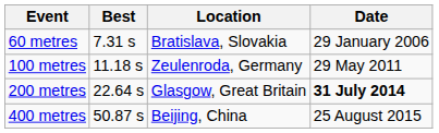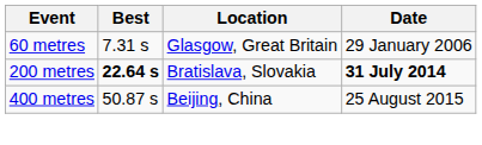60 metres | Location: Bratislava, Slovakia -> Glasgow, Great Britain
- row: 100 metres | 11.18 s | Zeulenroda, Germany | 29 May 2011
200 metres | Best: normal -> bold
200 metres | Location: Glasgow, Great Britain -> Bratislava, Slovakia
